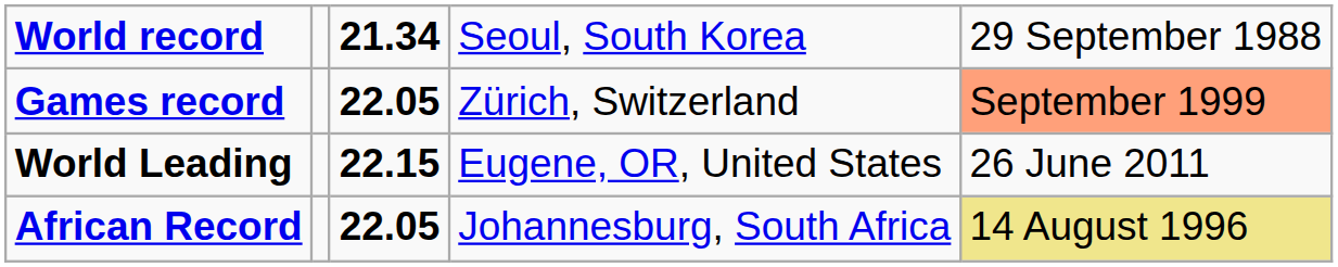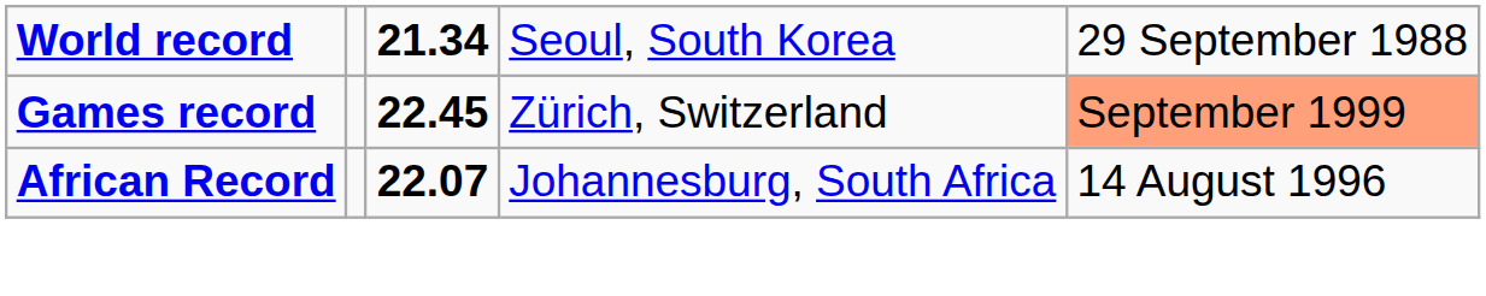Games record | column 3: 22.05 -> 22.45
- row: World Leading | 22.15 | Eugene, OR, United States | 26 June 2011
African Record | column 3: 22.05 -> 22.07
African Record | column 5: khaki background -> no background
